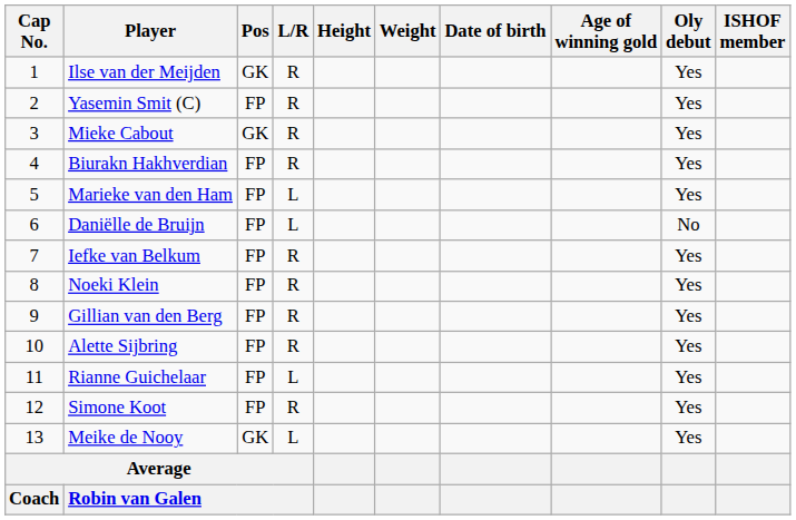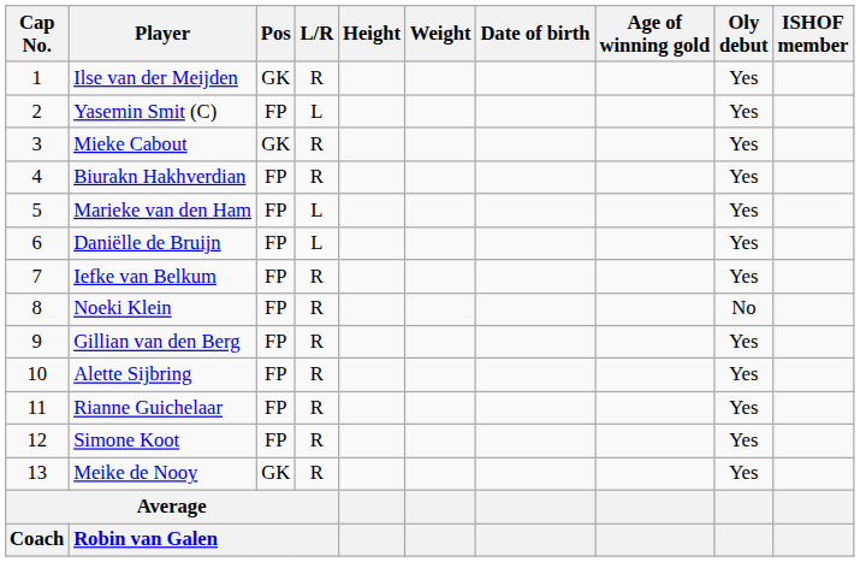Yasemin Smit (C) | L/R: R -> L
Daniëlle de Bruijn | Oly debut: No -> Yes
Noeki Klein | Oly debut: Yes -> No
Rianne Guichelaar | L/R: L -> R
Meike de Nooy | L/R: L -> R
